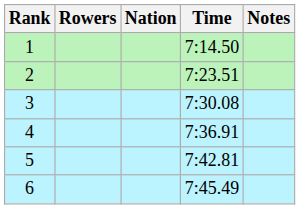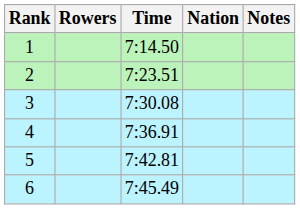columns swapped: Nation <-> Time
